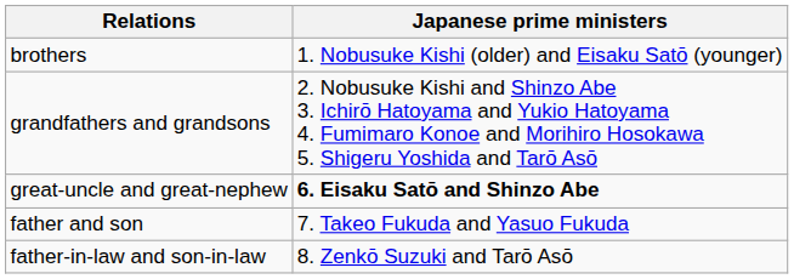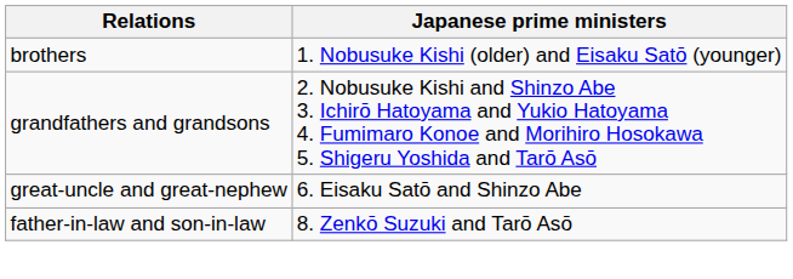great-uncle and great-nephew | Japanese prime ministers: bold -> normal
- row: father and son | 7. Takeo Fukuda and Yasuo Fukuda
